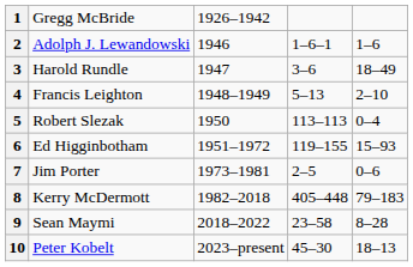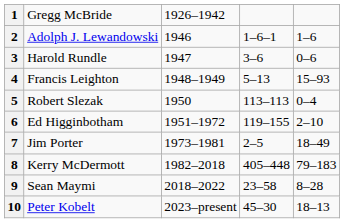3 | column 5: 18–49 -> 0–6
4 | column 5: 2–10 -> 15–93
6 | column 5: 15–93 -> 2–10
7 | column 5: 0–6 -> 18–49
